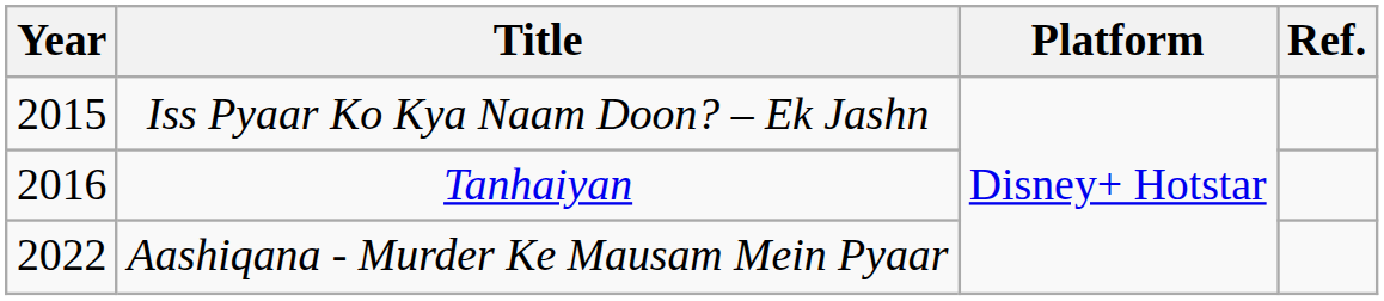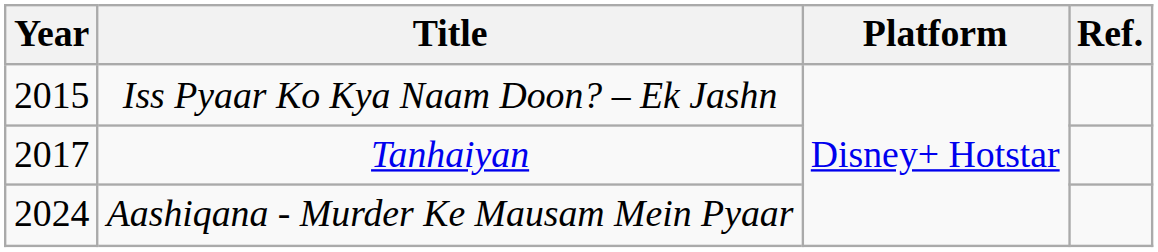Tanhaiyan | Year: 2016 -> 2017
Aashiqana - Murder Ke Mausam Mein Pyaar | Year: 2022 -> 2024
